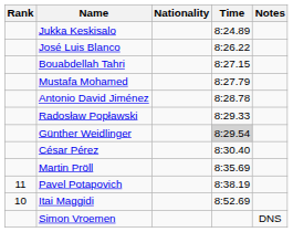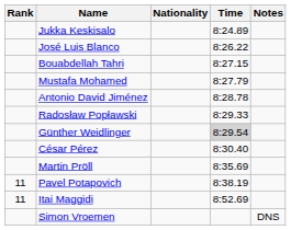Itai Maggidi | Rank: 10 -> 11
